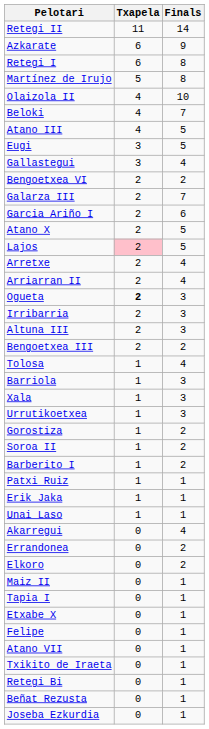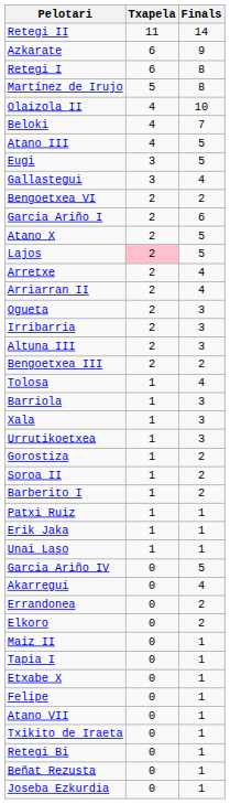- row: Galarza III | 2 | 7
Ogueta | Txapela: bold -> normal
+ row: Garcia Ariño IV | 0 | 5
